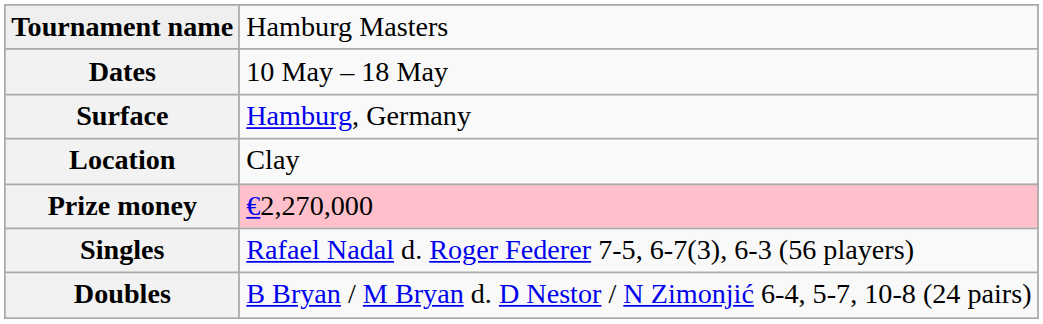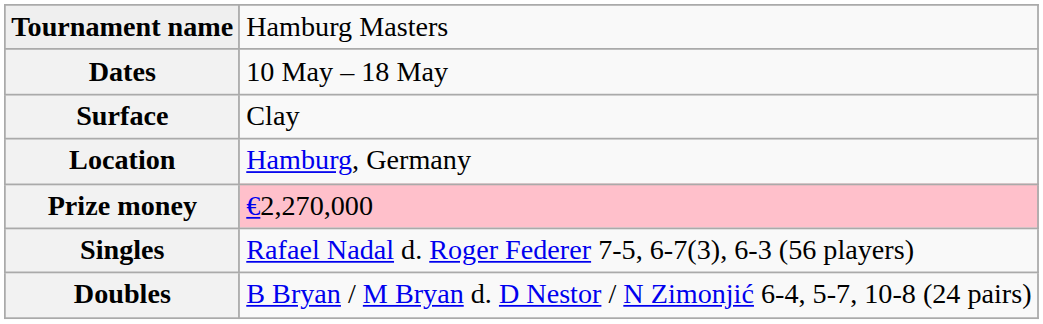Surface | column 2: Hamburg, Germany -> Clay
Location | column 2: Clay -> Hamburg, Germany
